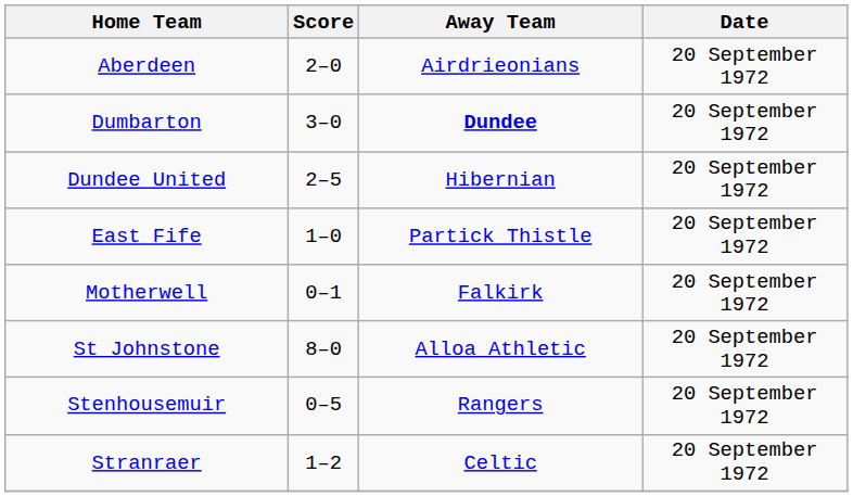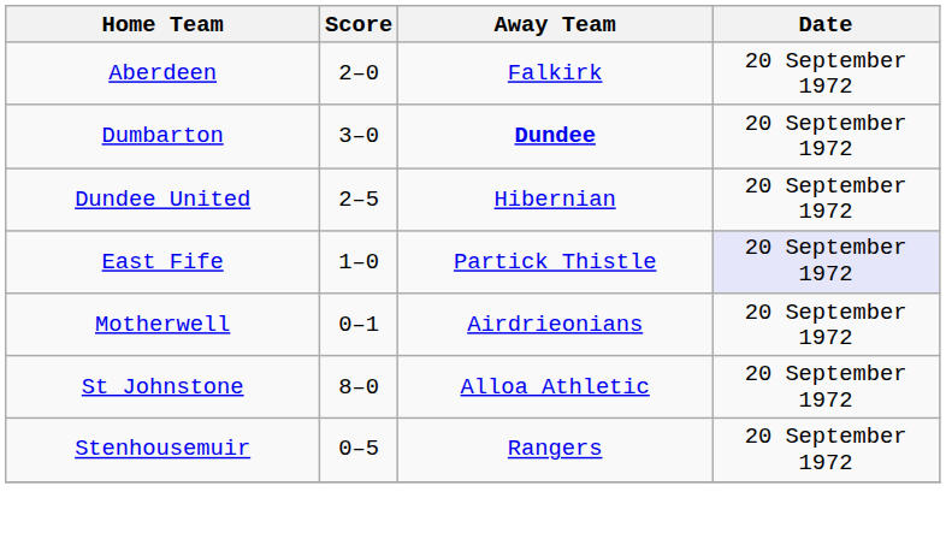Aberdeen | Away Team: Airdrieonians -> Falkirk
East Fife | Date: no background -> lavender background
Motherwell | Away Team: Falkirk -> Airdrieonians
- row: Stranraer | 1–2 | Celtic | 20 September 1972
